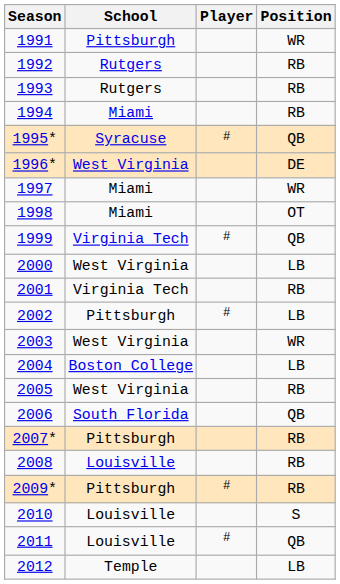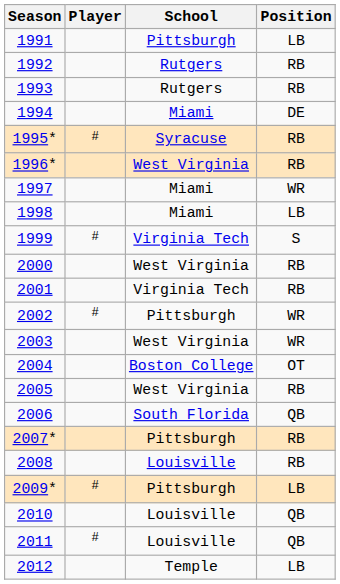columns swapped: Player <-> School
1991 | Position: WR -> LB
1994 | Position: RB -> DE
1995* | Position: QB -> RB
1996* | Position: DE -> RB
1998 | Position: OT -> LB
1999 | Position: QB -> S
2000 | Position: LB -> RB
2002 | Position: LB -> WR
2004 | Position: LB -> OT
2009* | Position: RB -> LB
2010 | Position: S -> QB
